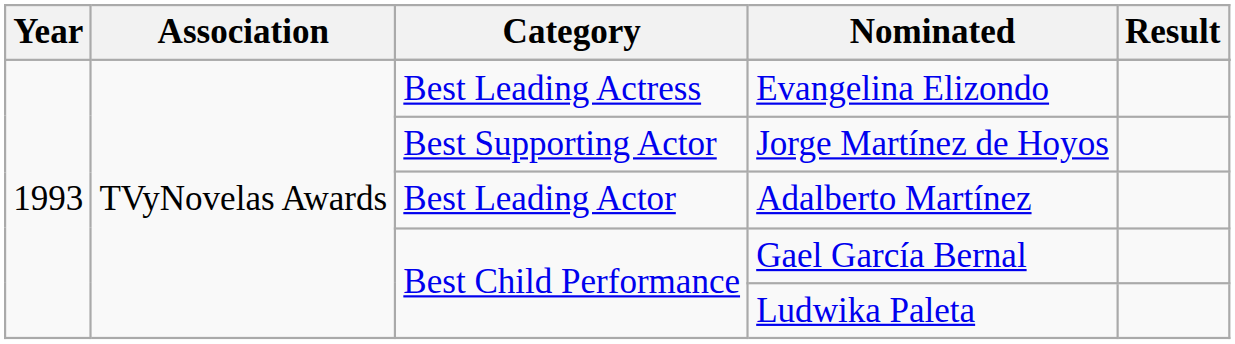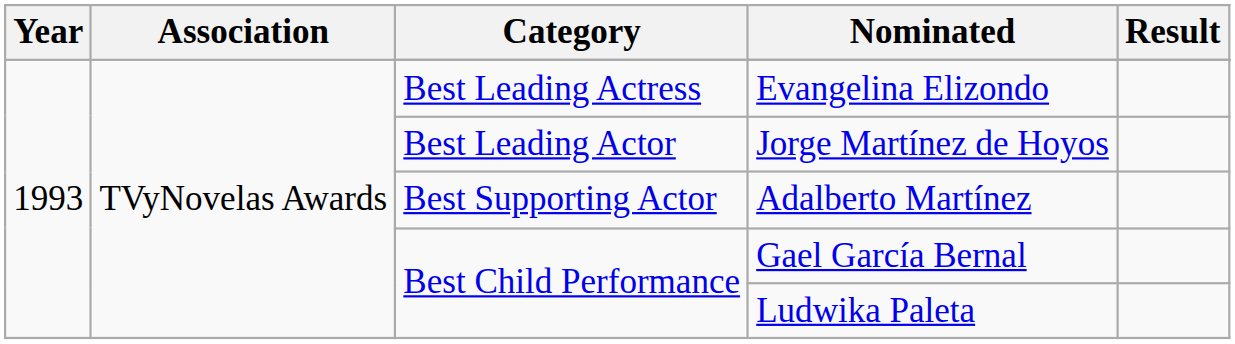Jorge Martínez de Hoyos | Category: Best Supporting Actor -> Best Leading Actor
Adalberto Martínez | Category: Best Leading Actor -> Best Supporting Actor
